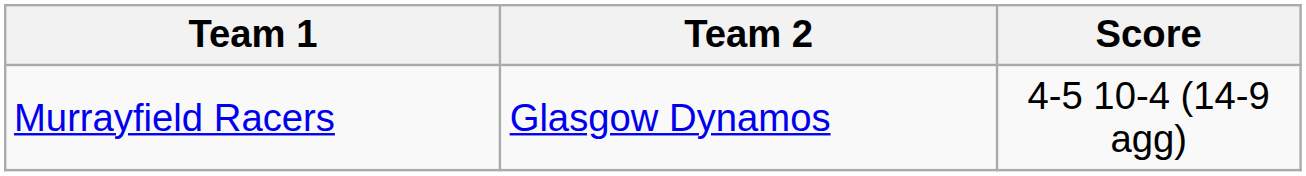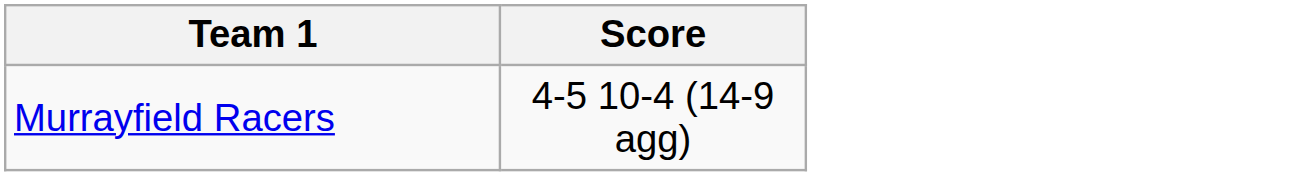- column: Team 2 | Glasgow Dynamos
